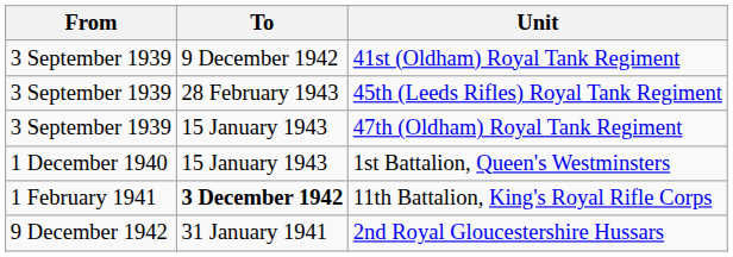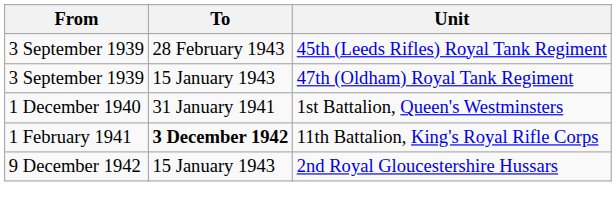- row: 3 September 1939 | 9 December 1942 | 41st (Oldham) Royal Tank Regiment
1st Battalion, Queen's Westminsters | To: 15 January 1943 -> 31 January 1941
2nd Royal Gloucestershire Hussars | To: 31 January 1941 -> 15 January 1943
